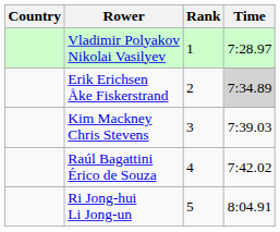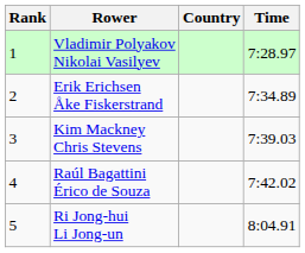columns swapped: Rank <-> Country
Erik Erichsen Åke Fiskerstrand | Time: lightgrey background -> no background
